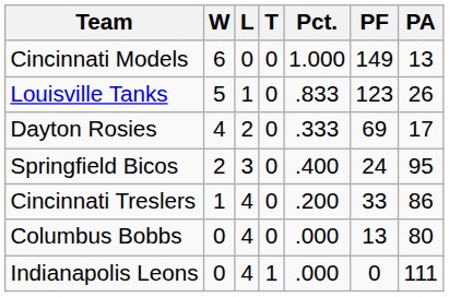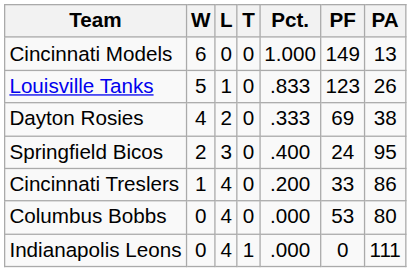Dayton Rosies | PA: 17 -> 38
Columbus Bobbs | PF: 13 -> 53
